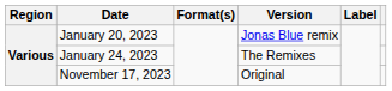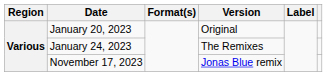January 20, 2023 | Version: Jonas Blue remix -> Original
November 17, 2023 | Version: Original -> Jonas Blue remix
